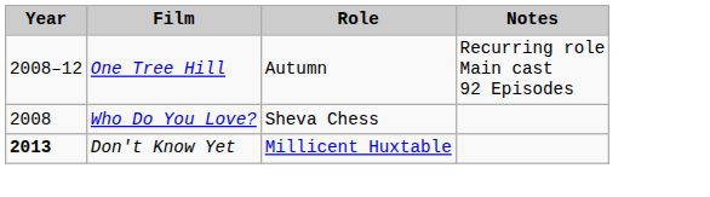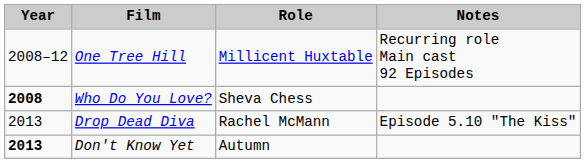One Tree Hill | Role: Autumn -> Millicent Huxtable
Who Do You Love? | Year: normal -> bold
+ row: 2013 | Drop Dead Diva | Rachel McMann | Episode 5.10 "The Kiss"
Don't Know Yet | Role: Millicent Huxtable -> Autumn
